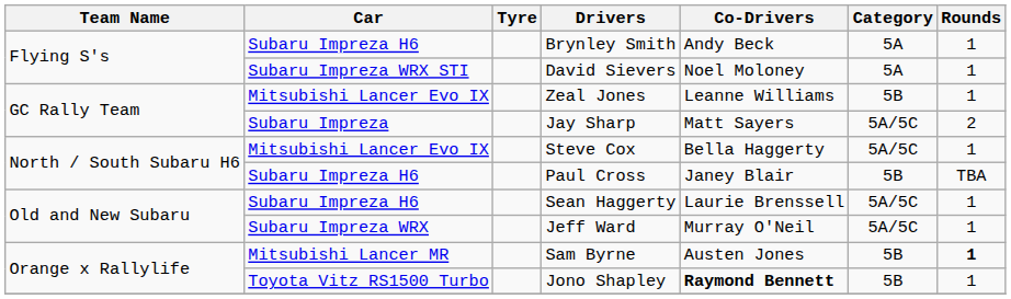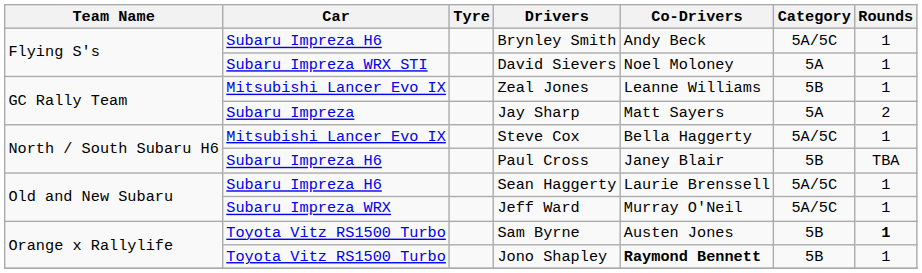Brynley Smith | Category: 5A -> 5A/5C
Jay Sharp | Category: 5A/5C -> 5A
Sam Byrne | Car: Mitsubishi Lancer MR -> Toyota Vitz RS1500 Turbo
